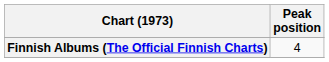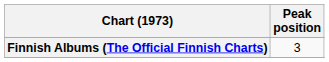Finnish Albums (The Official Finnish Charts) | Peak position: 4 -> 3
